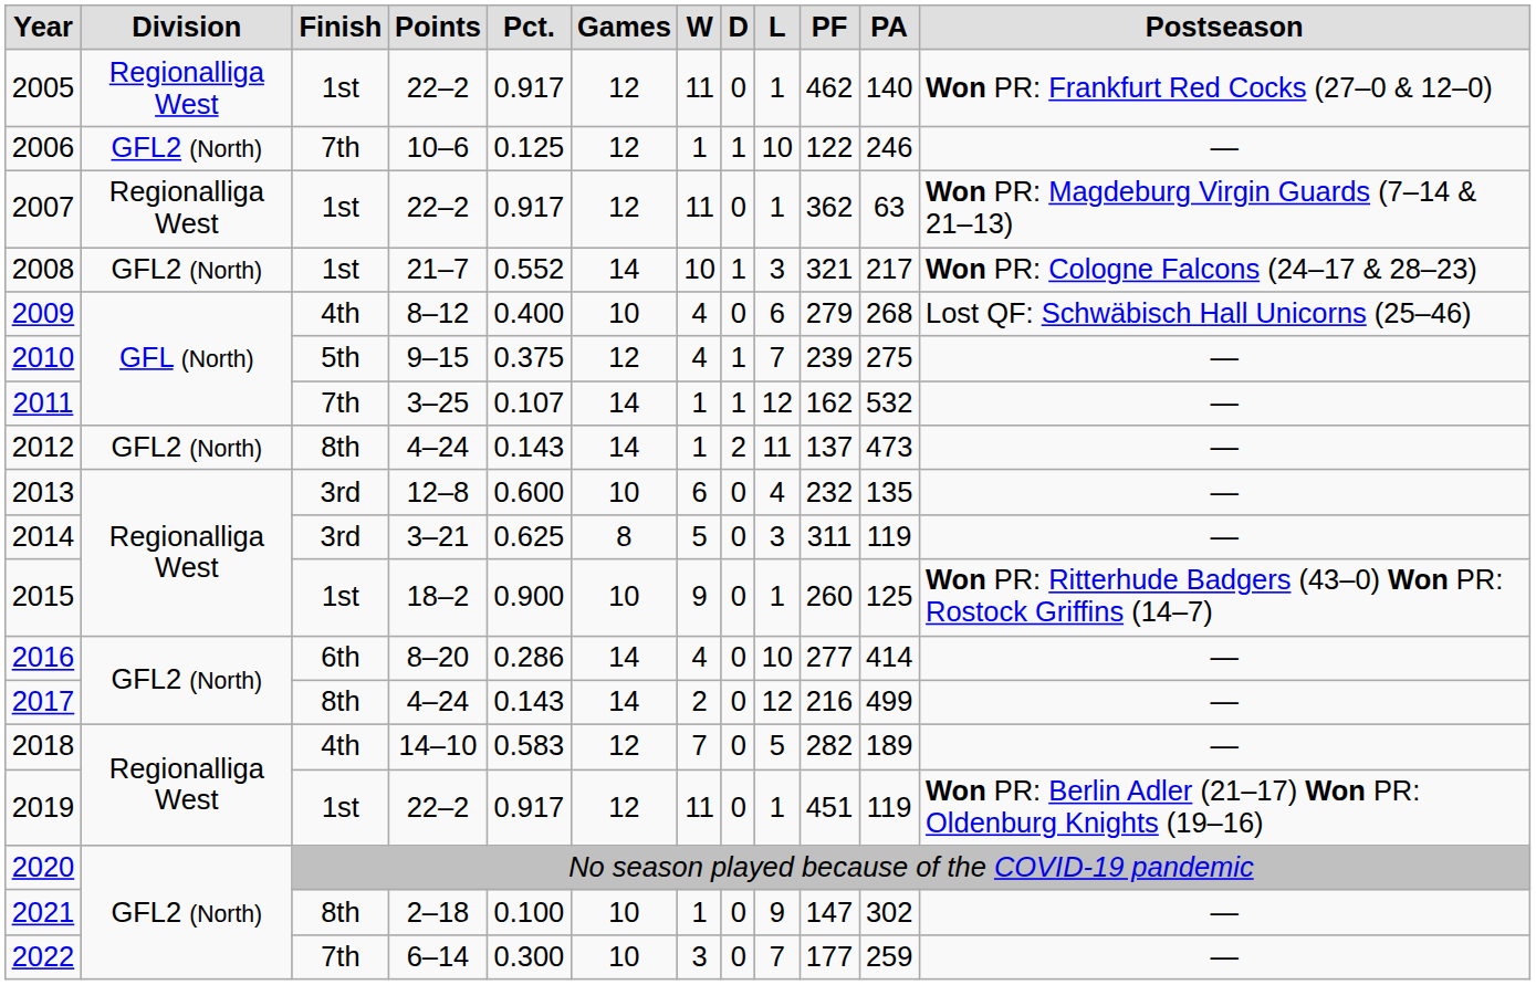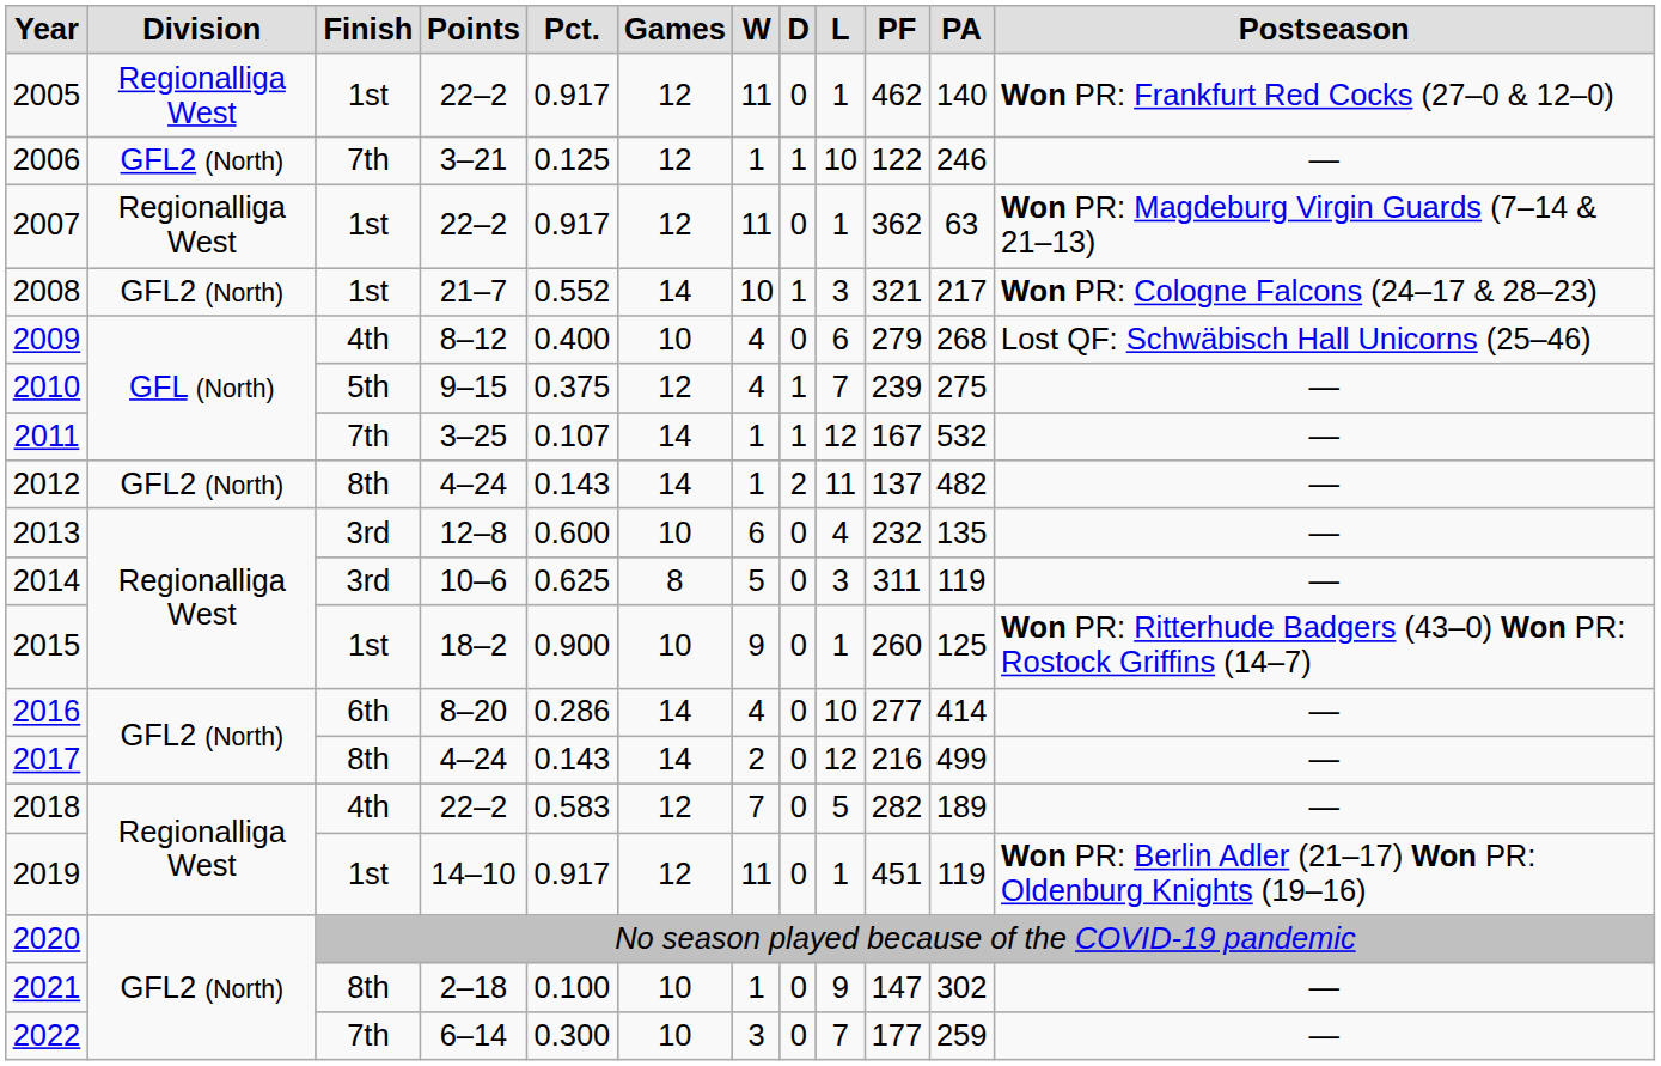2006 | column 4: 10–6 -> 3–21
2011 | column 10: 162 -> 167
2012 | column 11: 473 -> 482
2014 | column 4: 3–21 -> 10–6
2018 | column 4: 14–10 -> 22–2
2019 | column 4: 22–2 -> 14–10
